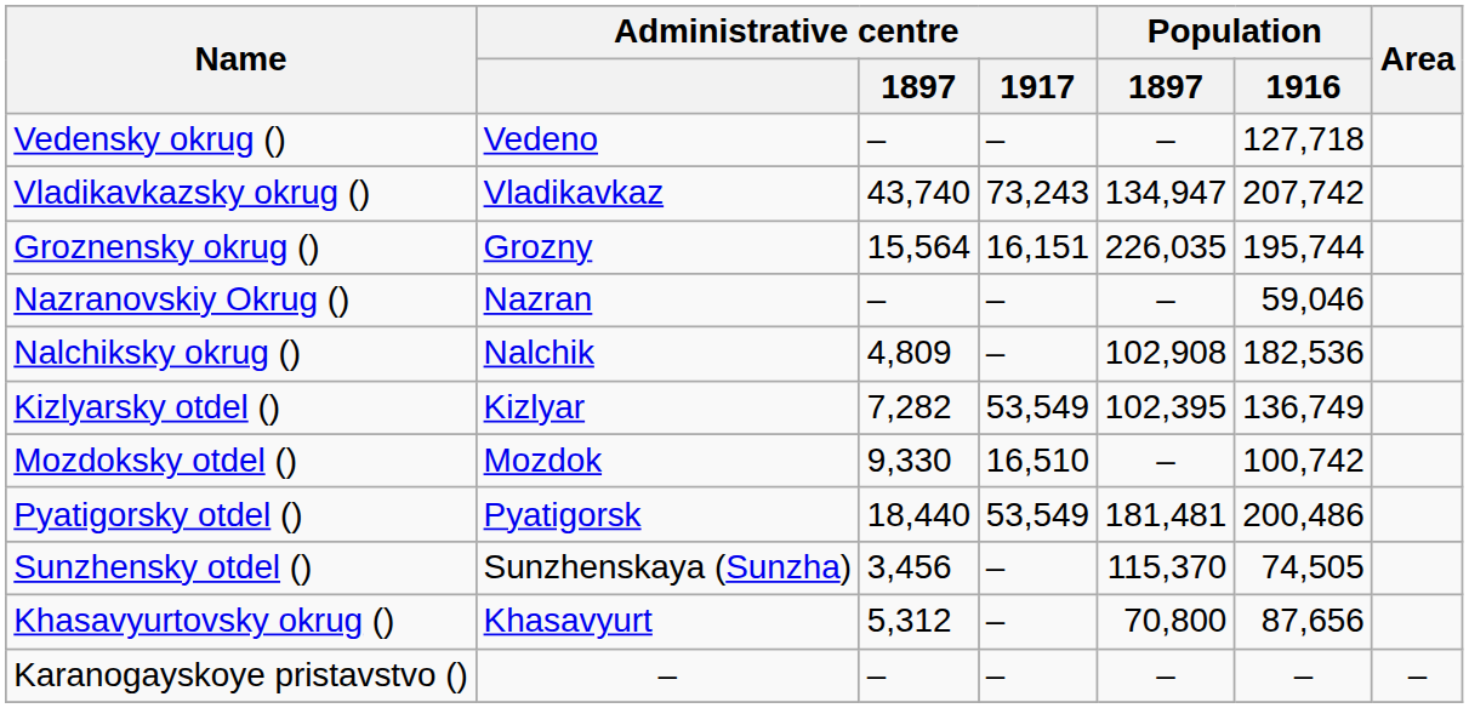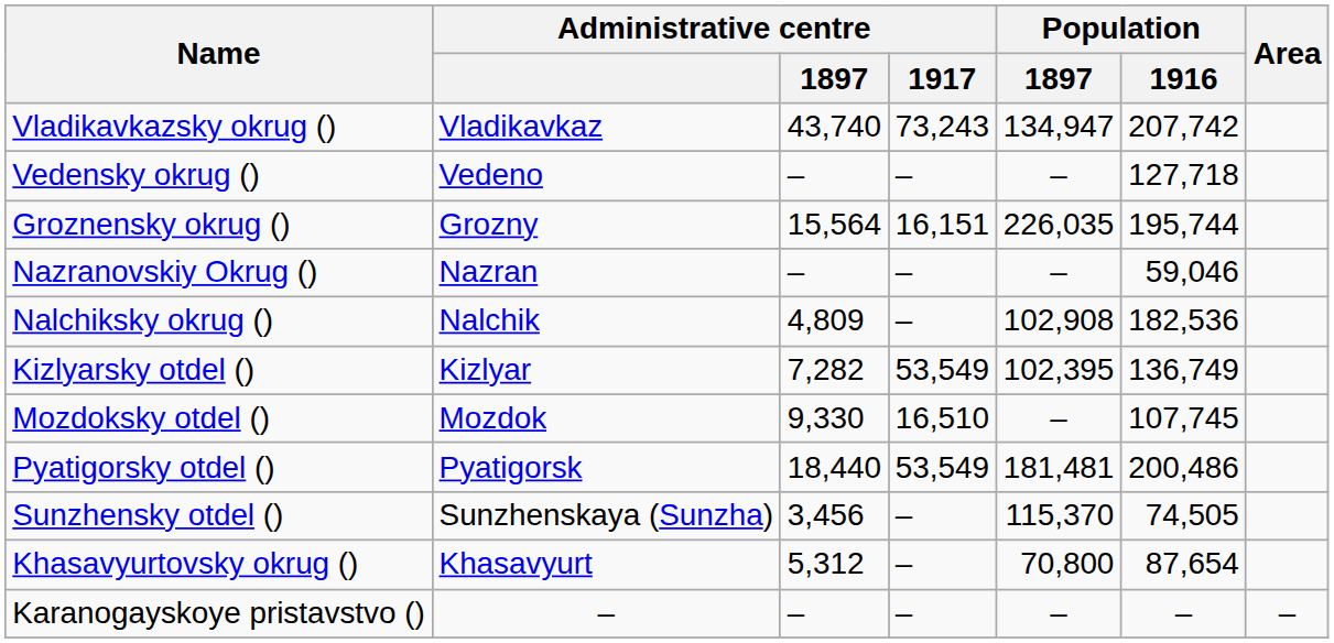rows swapped: Vedensky okrug () <-> Vladikavkazsky okrug ()
Mozdoksky otdel () | Population / 1916: 100,742 -> 107,745
Khasavyurtovsky okrug () | Population / 1916: 87,656 -> 87,654
